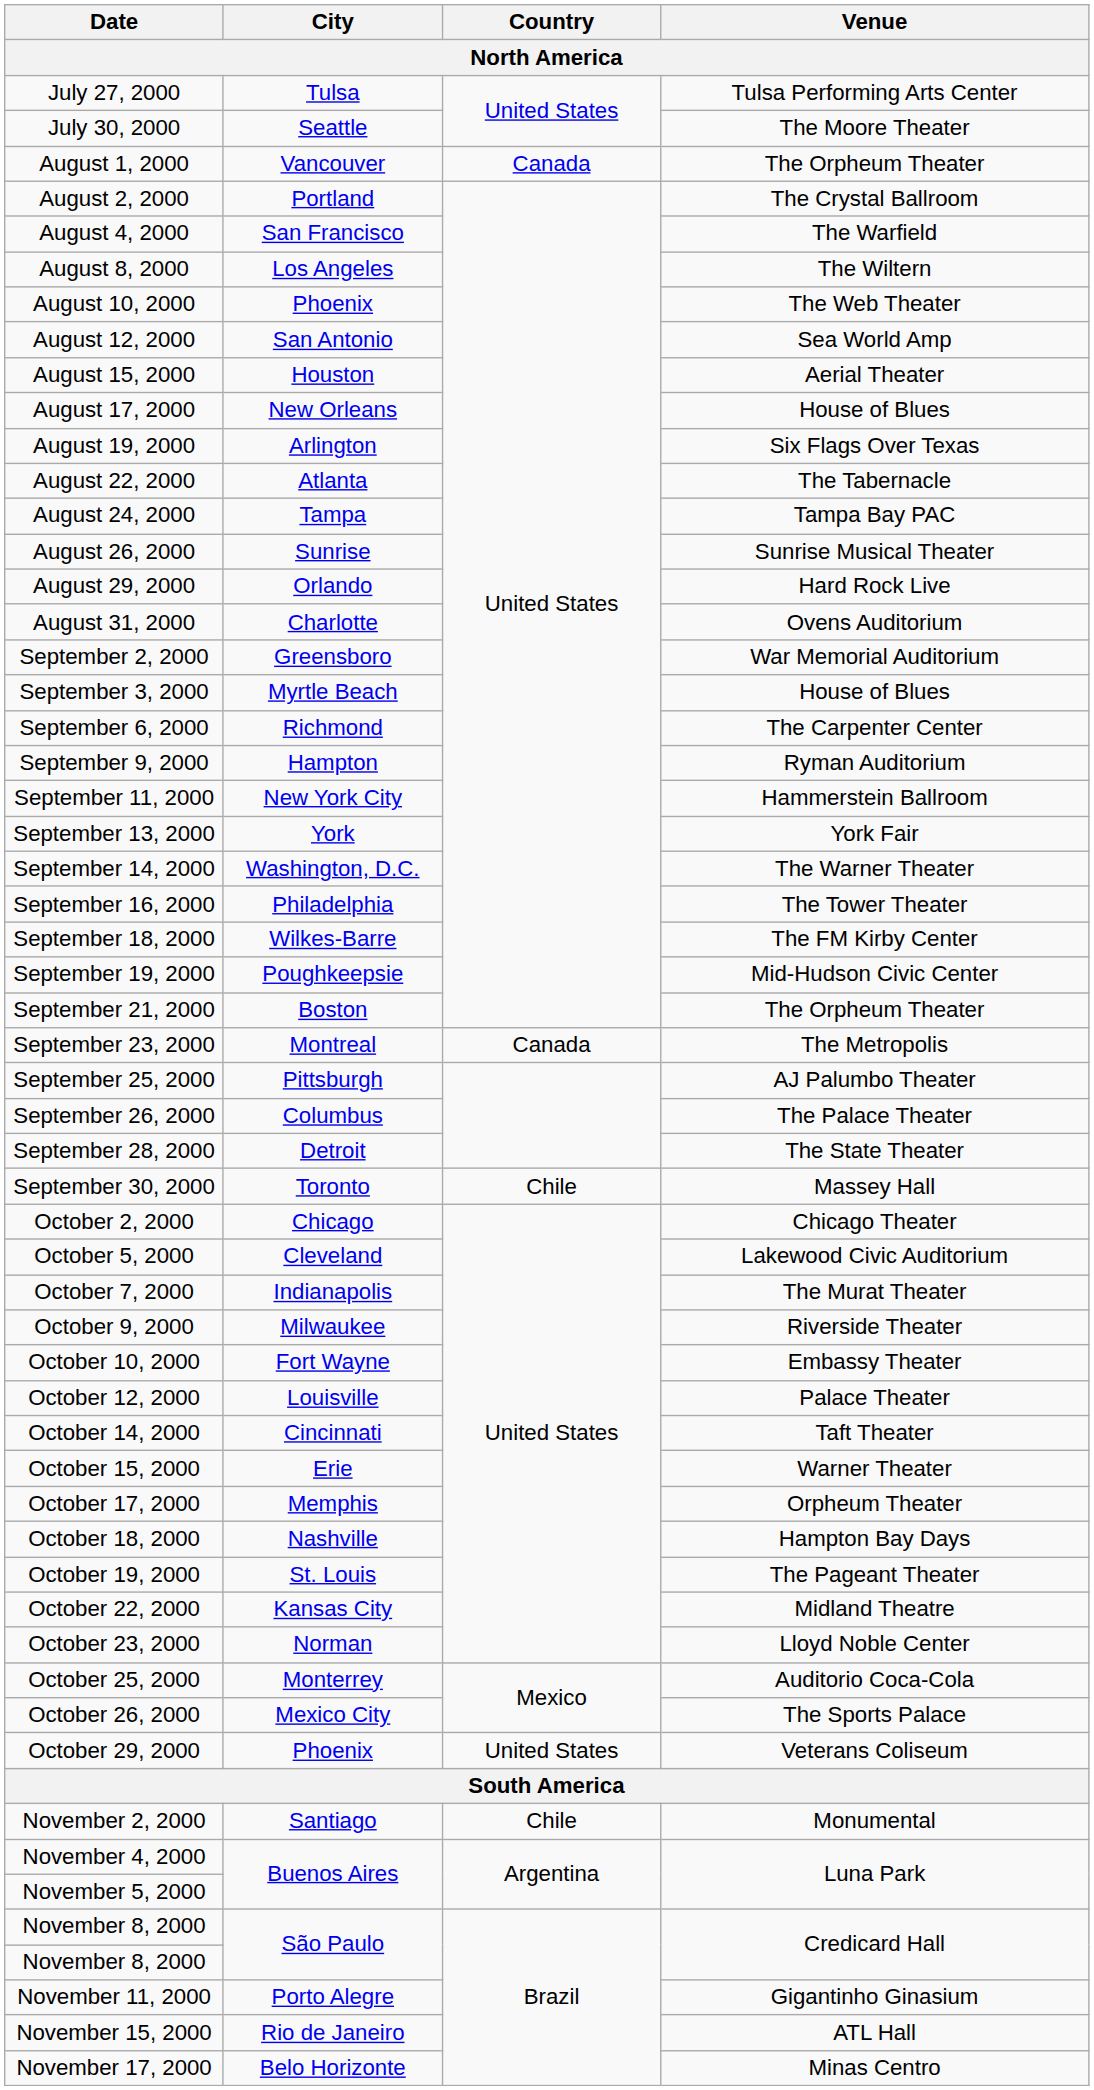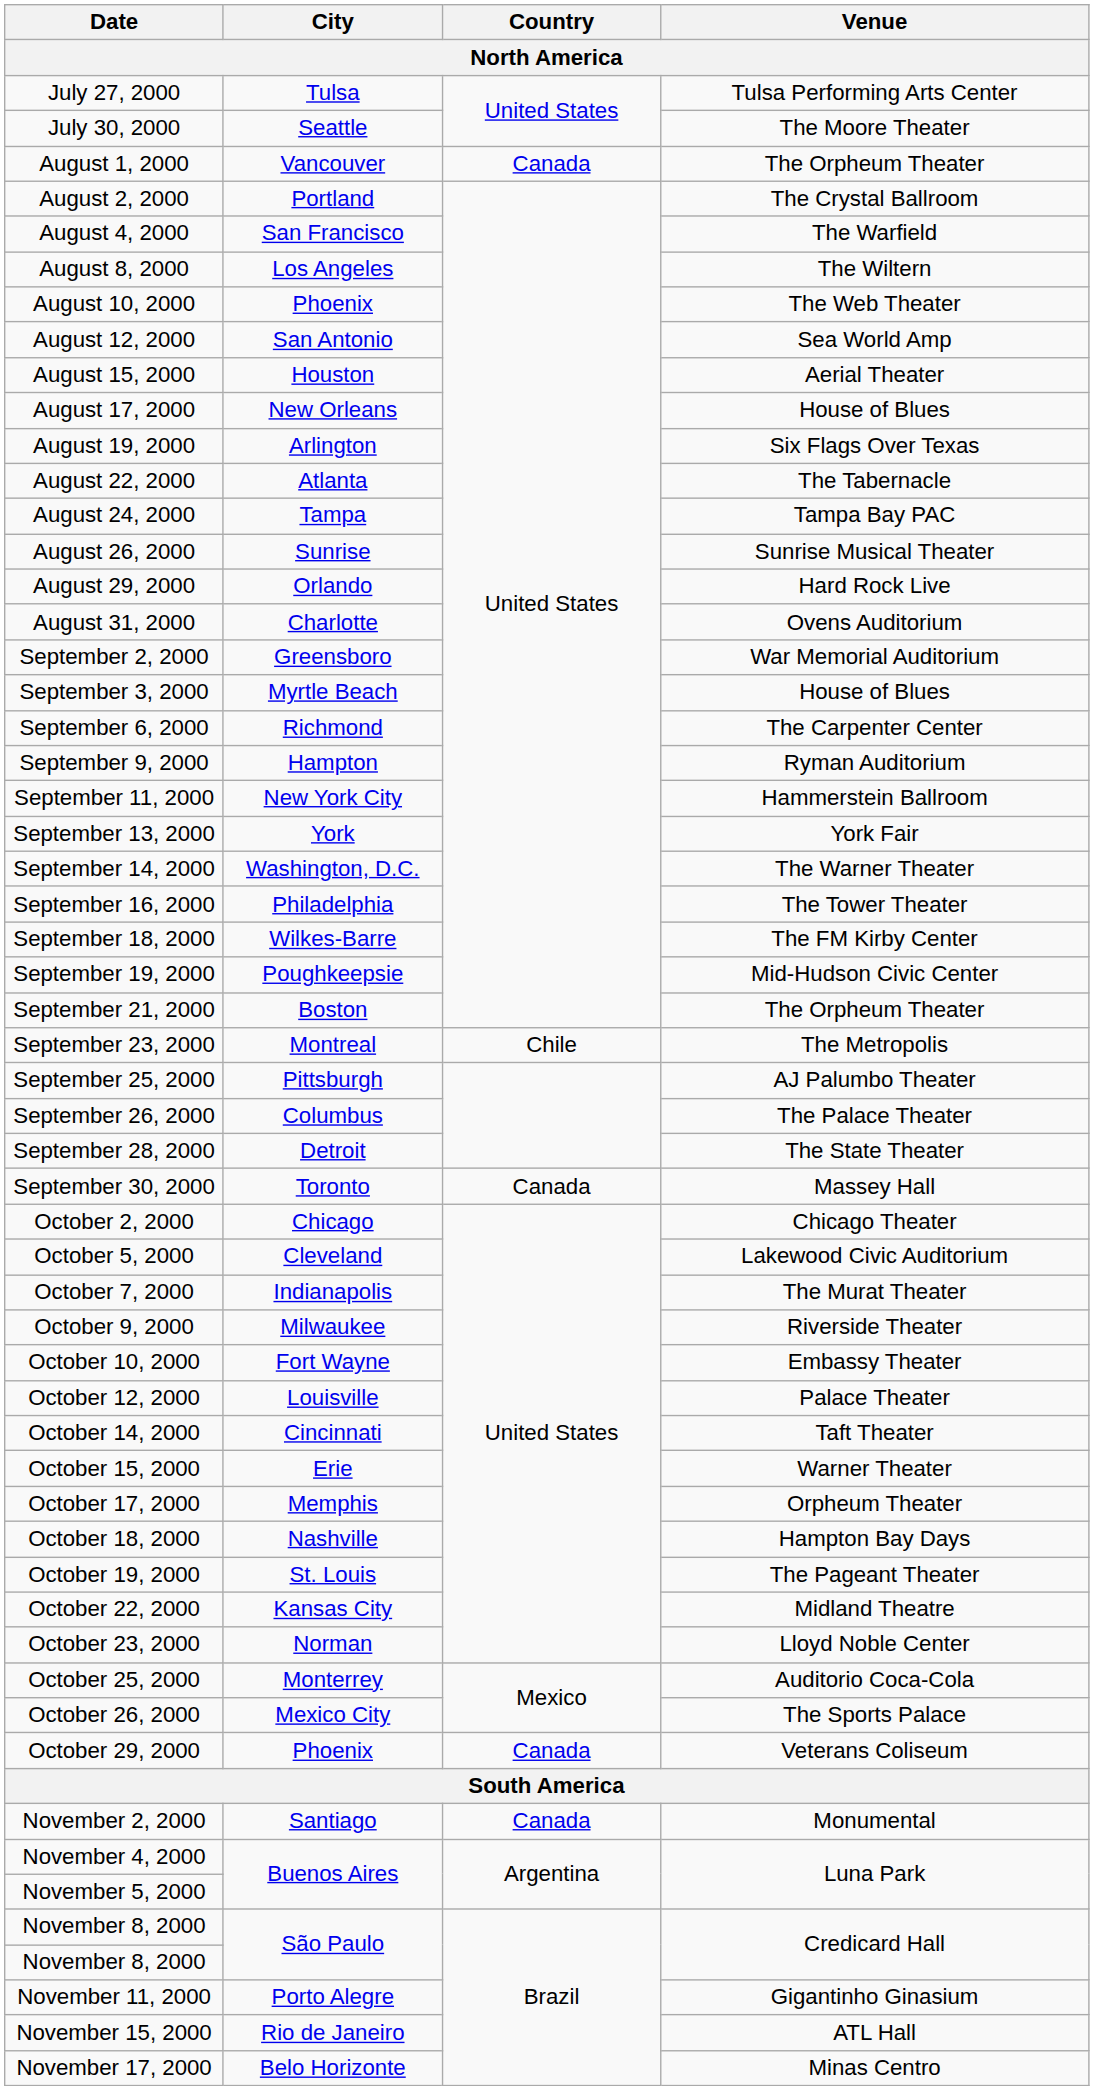September 23, 2000 | Country: Canada -> Chile
September 30, 2000 | Country: Chile -> Canada
October 29, 2000 | Country: United States -> Canada
November 2, 2000 | Country: Chile -> Canada
